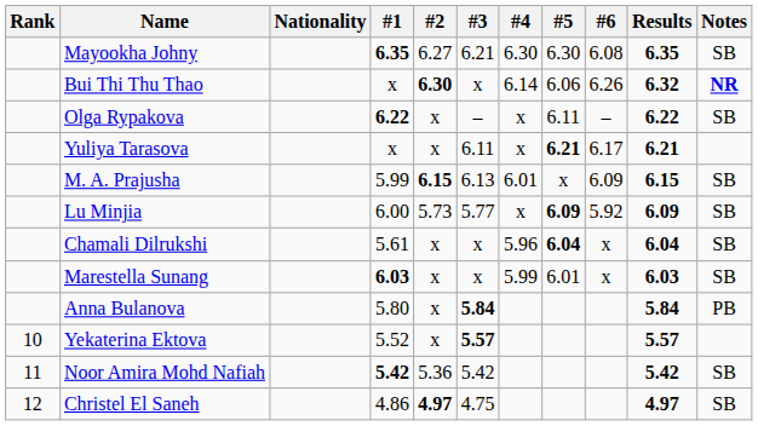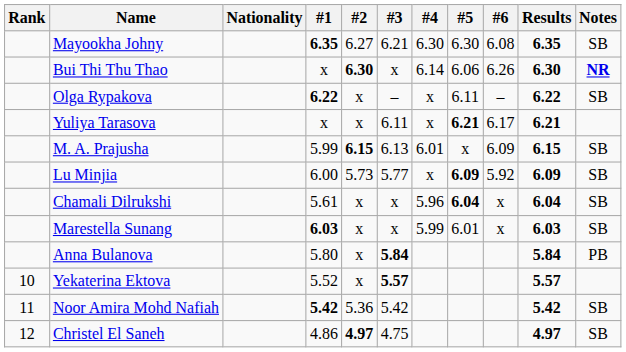Bui Thi Thu Thao | Results: 6.32 -> 6.30
